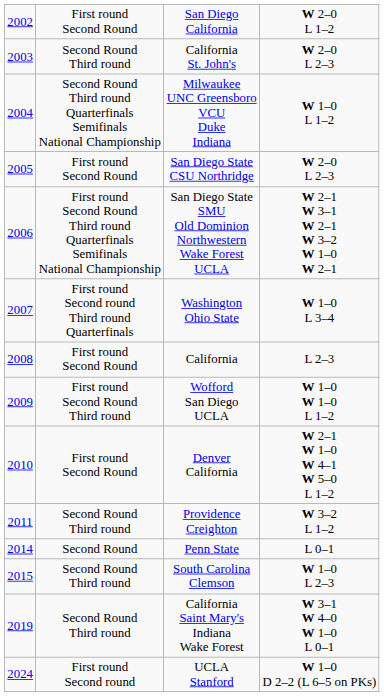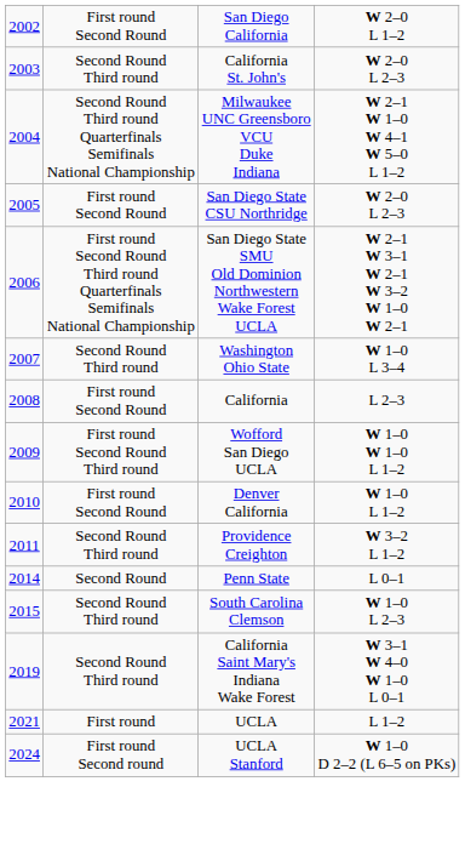Milwaukee UNC Greensboro VCU Duke Indiana | column 4: W 1–0 L 1–2 -> W 2–1 W 1–0 W 4–1 W 5–0 L 1–2
Washington Ohio State | column 2: First round Second round Third round Quarterfinals -> Second Round Third round
Denver California | column 4: W 2–1 W 1–0 W 4–1 W 5–0 L 1–2 -> W 1–0 L 1–2
+ row: 2021 | First round | UCLA | L 1–2
